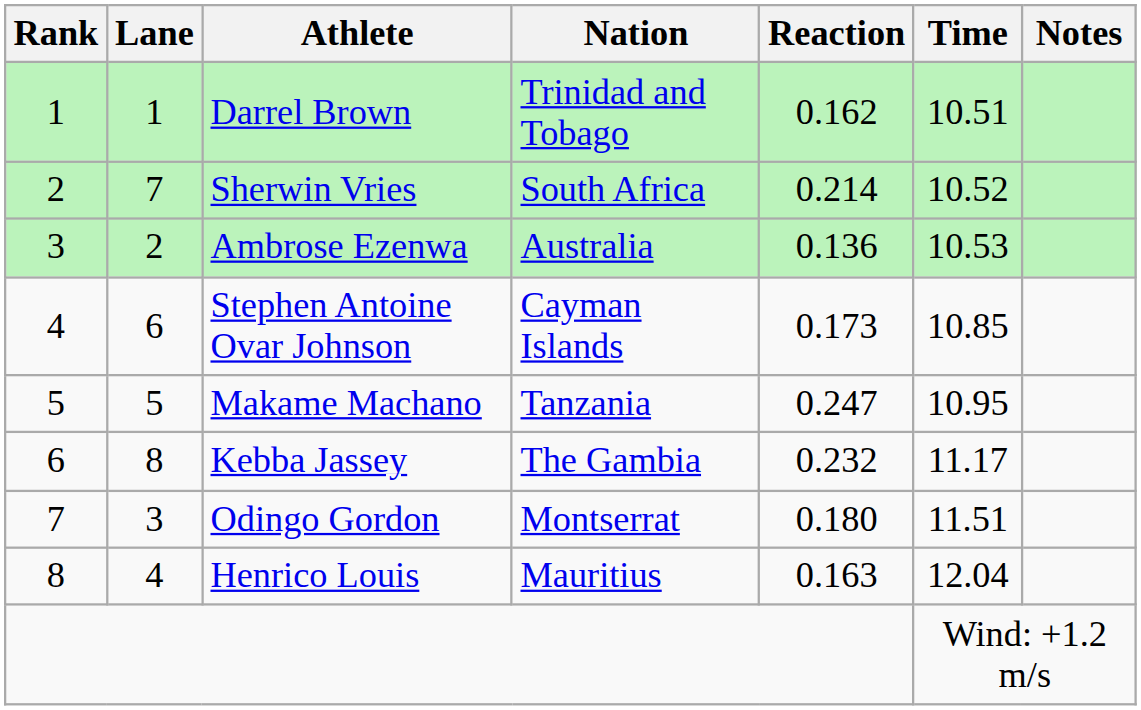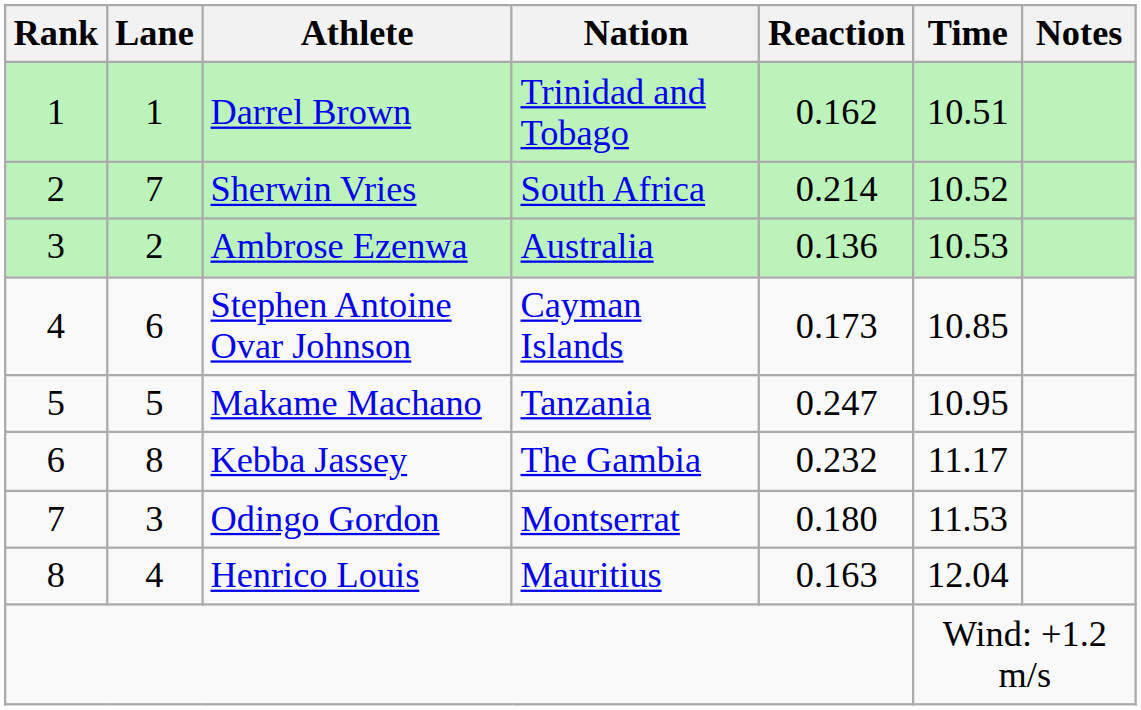Odingo Gordon | Time: 11.51 -> 11.53
